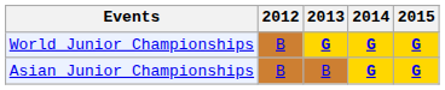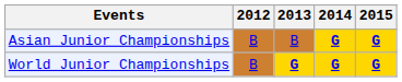rows swapped: Asian Junior Championships <-> World Junior Championships
